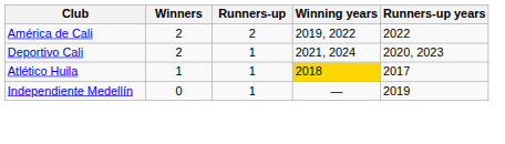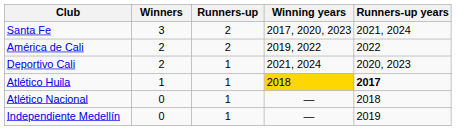+ row: Santa Fe | 3 | 2 | 2017, 2020, 2023 | 2021, 2024
Atlético Huila | Runners-up years: normal -> bold
+ row: Atlético Nacional | 0 | 1 | — | 2018
